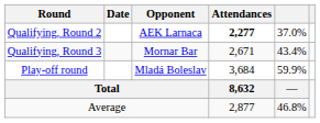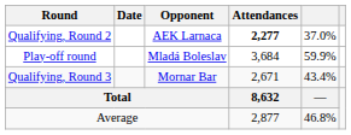rows swapped: Qualifying, Round 3 <-> Play-off round
